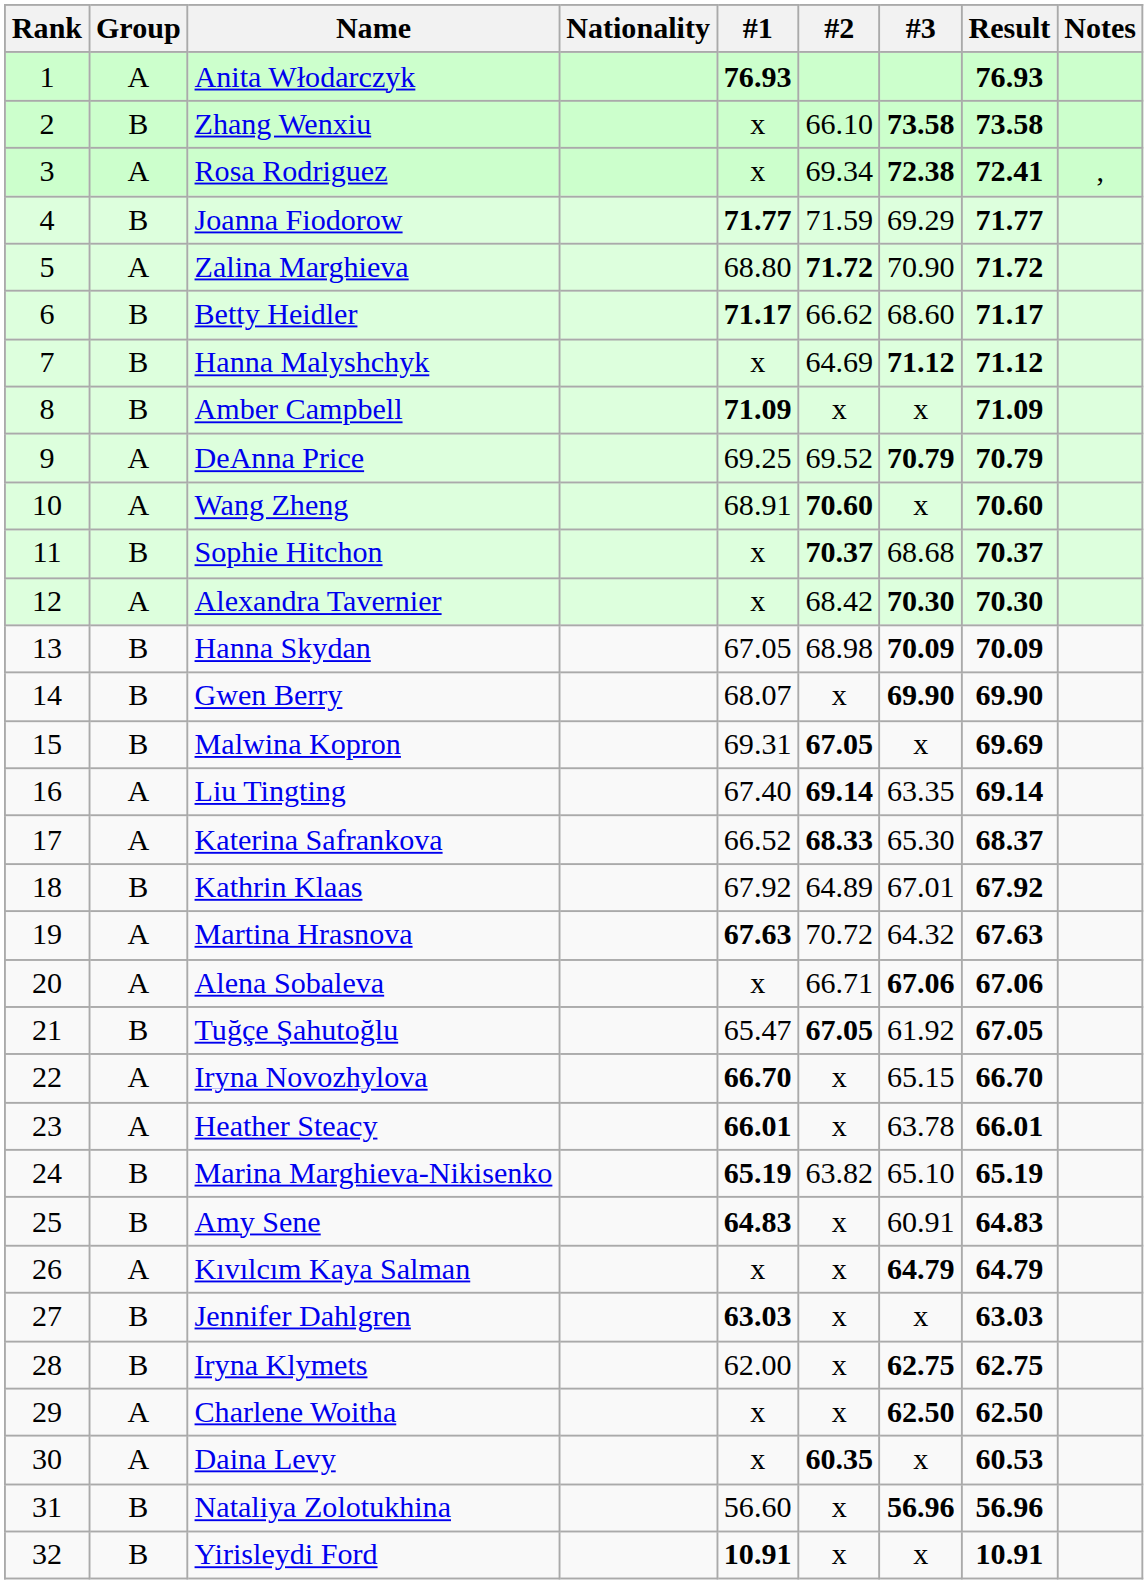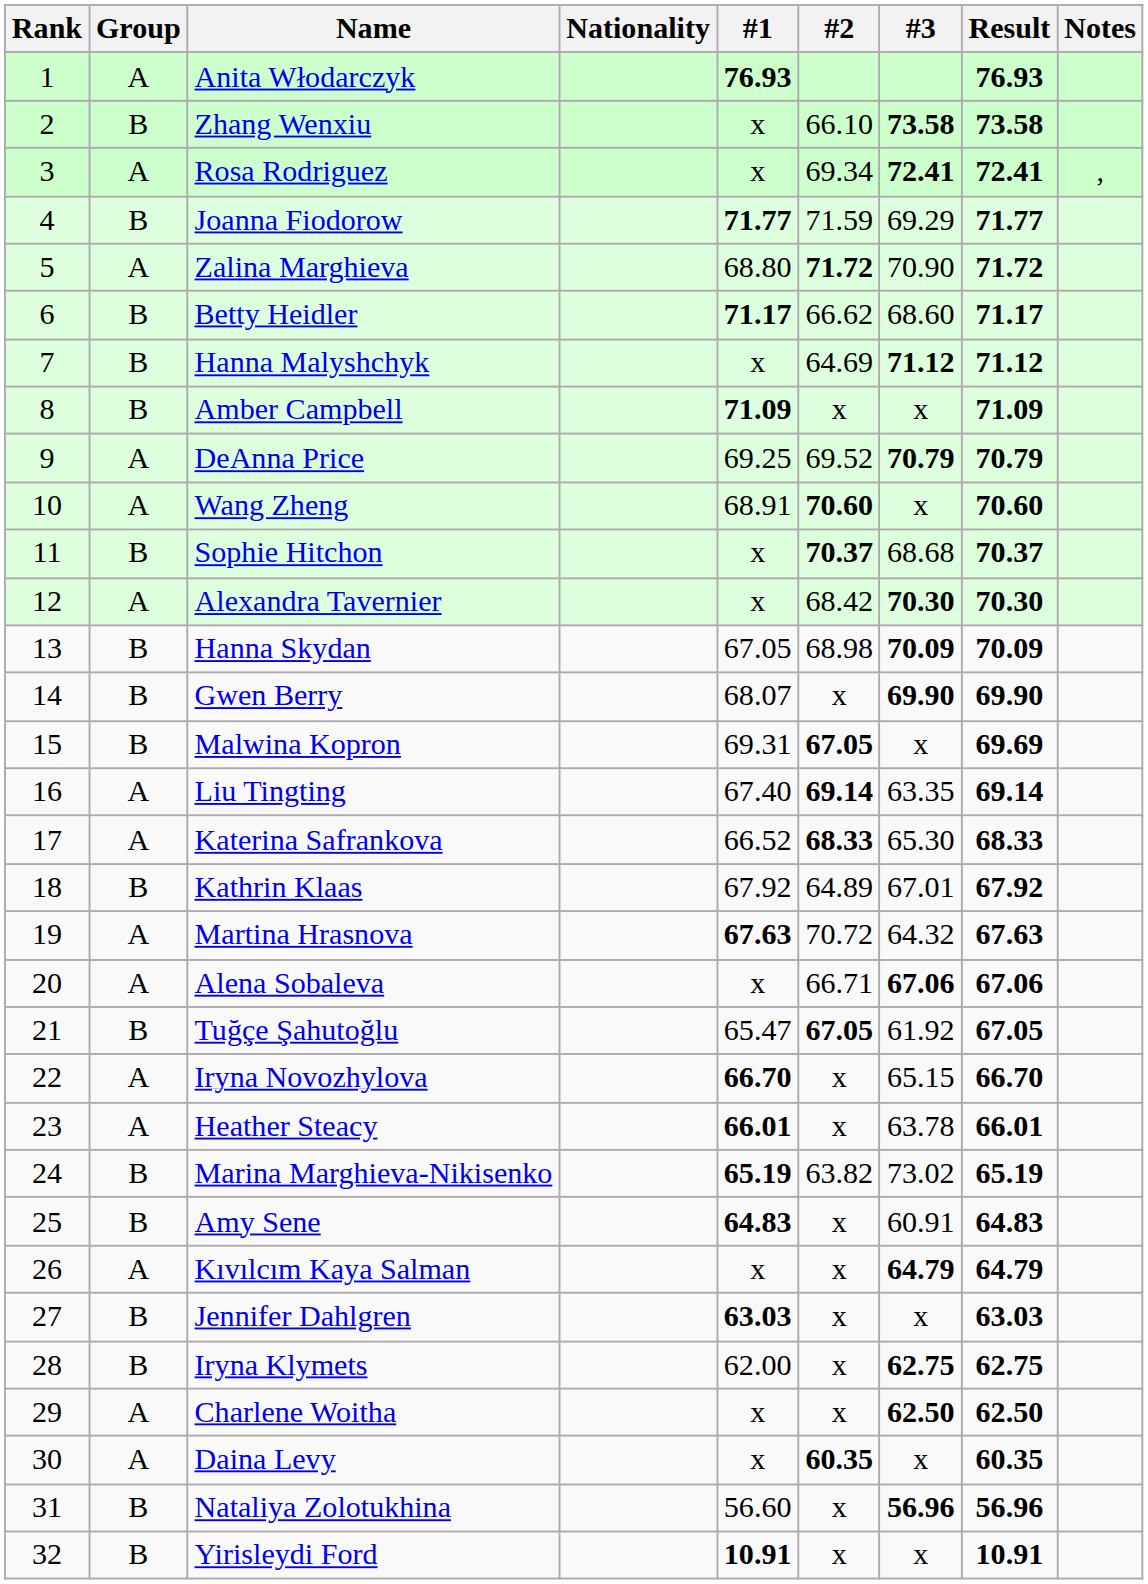Rosa Rodriguez | #3: 72.38 -> 72.41
Katerina Safrankova | Result: 68.37 -> 68.33
Marina Marghieva-Nikisenko | #3: 65.10 -> 73.02
Daina Levy | Result: 60.53 -> 60.35
